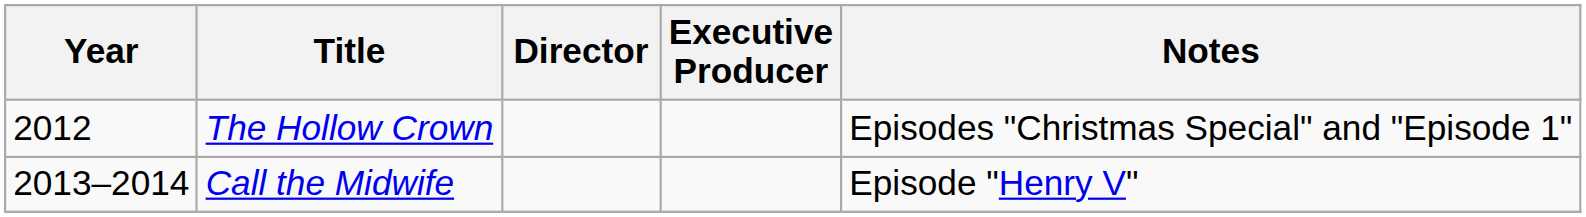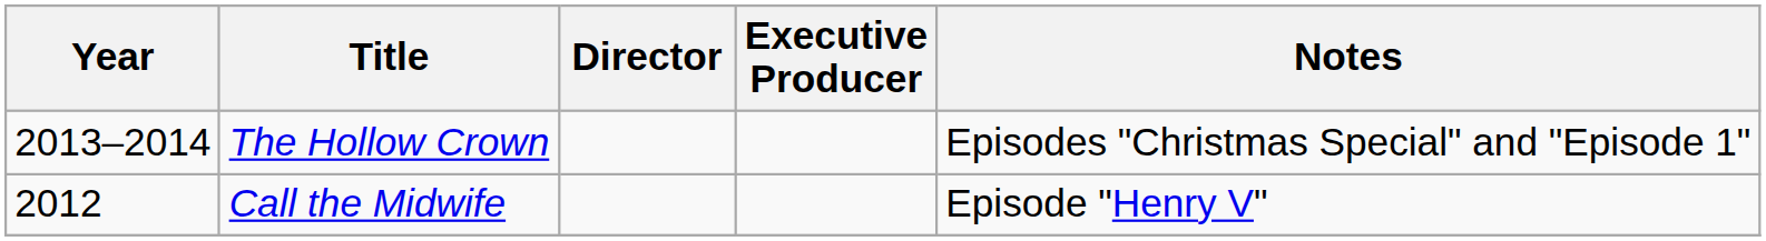The Hollow Crown | Year: 2012 -> 2013–2014
Call the Midwife | Year: 2013–2014 -> 2012
